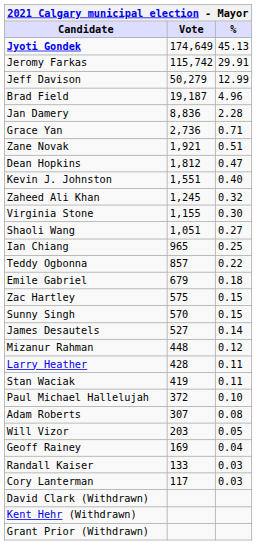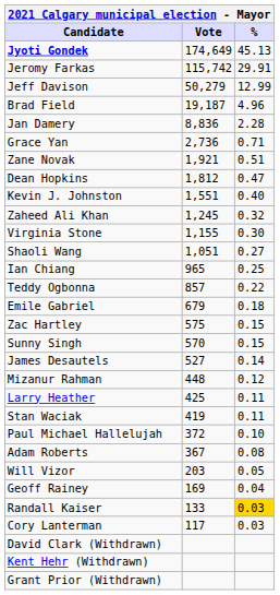Larry Heather | Vote: 428 -> 425
Adam Roberts | Vote: 307 -> 367
Randall Kaiser | %: no background -> gold background
